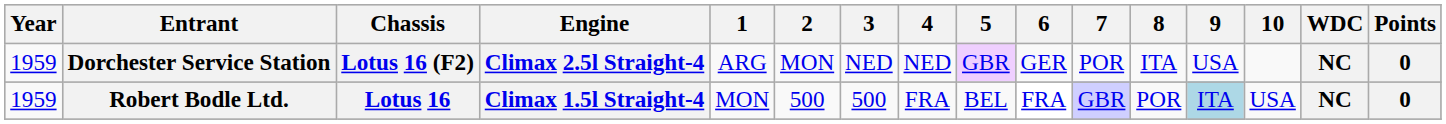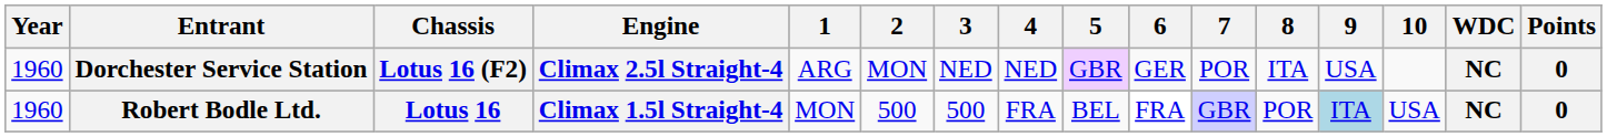Dorchester Service Station | Year: 1959 -> 1960
Robert Bodle Ltd. | Year: 1959 -> 1960
